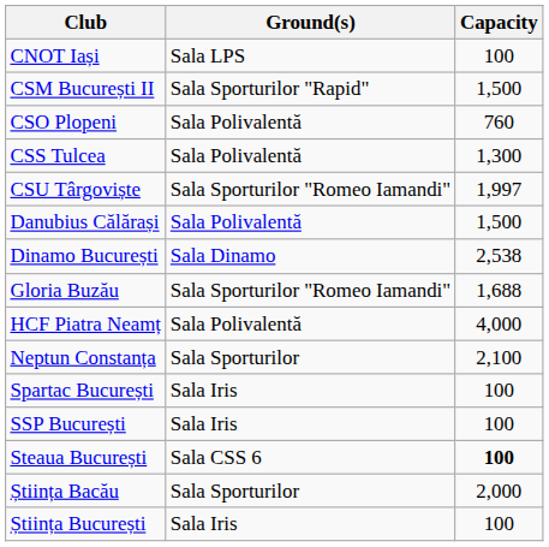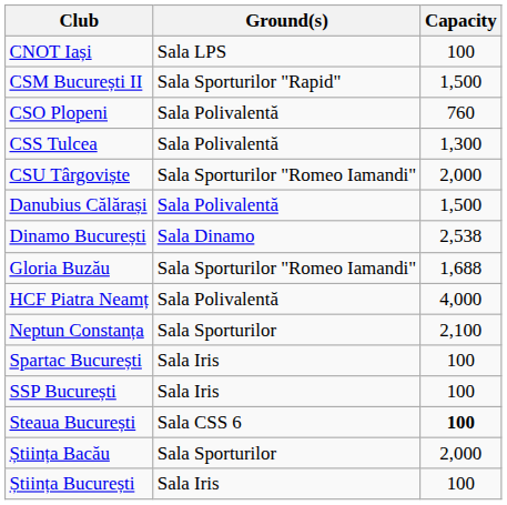CSU Târgoviște | Capacity: 1,997 -> 2,000
